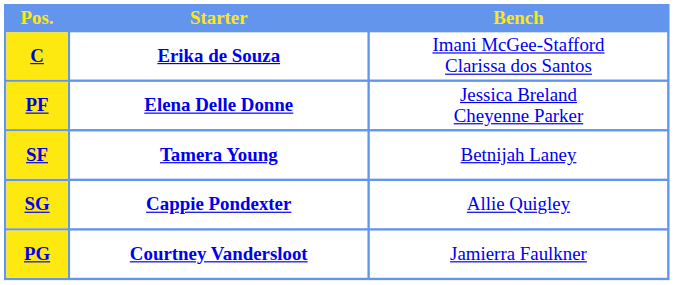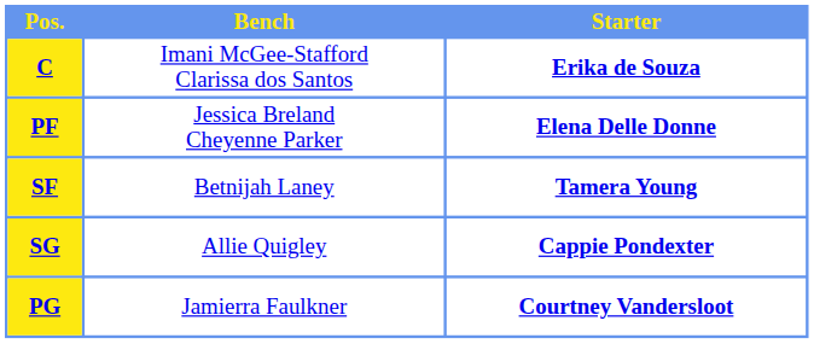columns swapped: Starter <-> Bench
